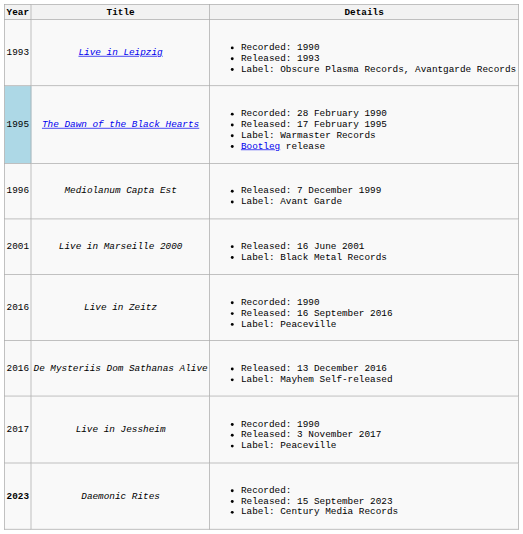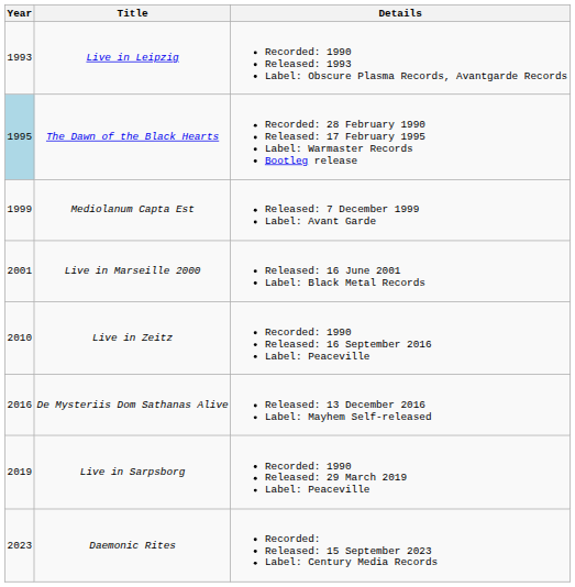Mediolanum Capta Est | Year: 1996 -> 1999
Live in Zeitz | Year: 2016 -> 2010
- row: 2017 | Live in Jessheim | Recorded: 1990 Released: 3 November 2017 Label: Peaceville
+ row: 2019 | Live in Sarpsborg | Recorded: 1990 Released: 29 March 2019 Label: Peaceville
Daemonic Rites | Year: bold -> normal
